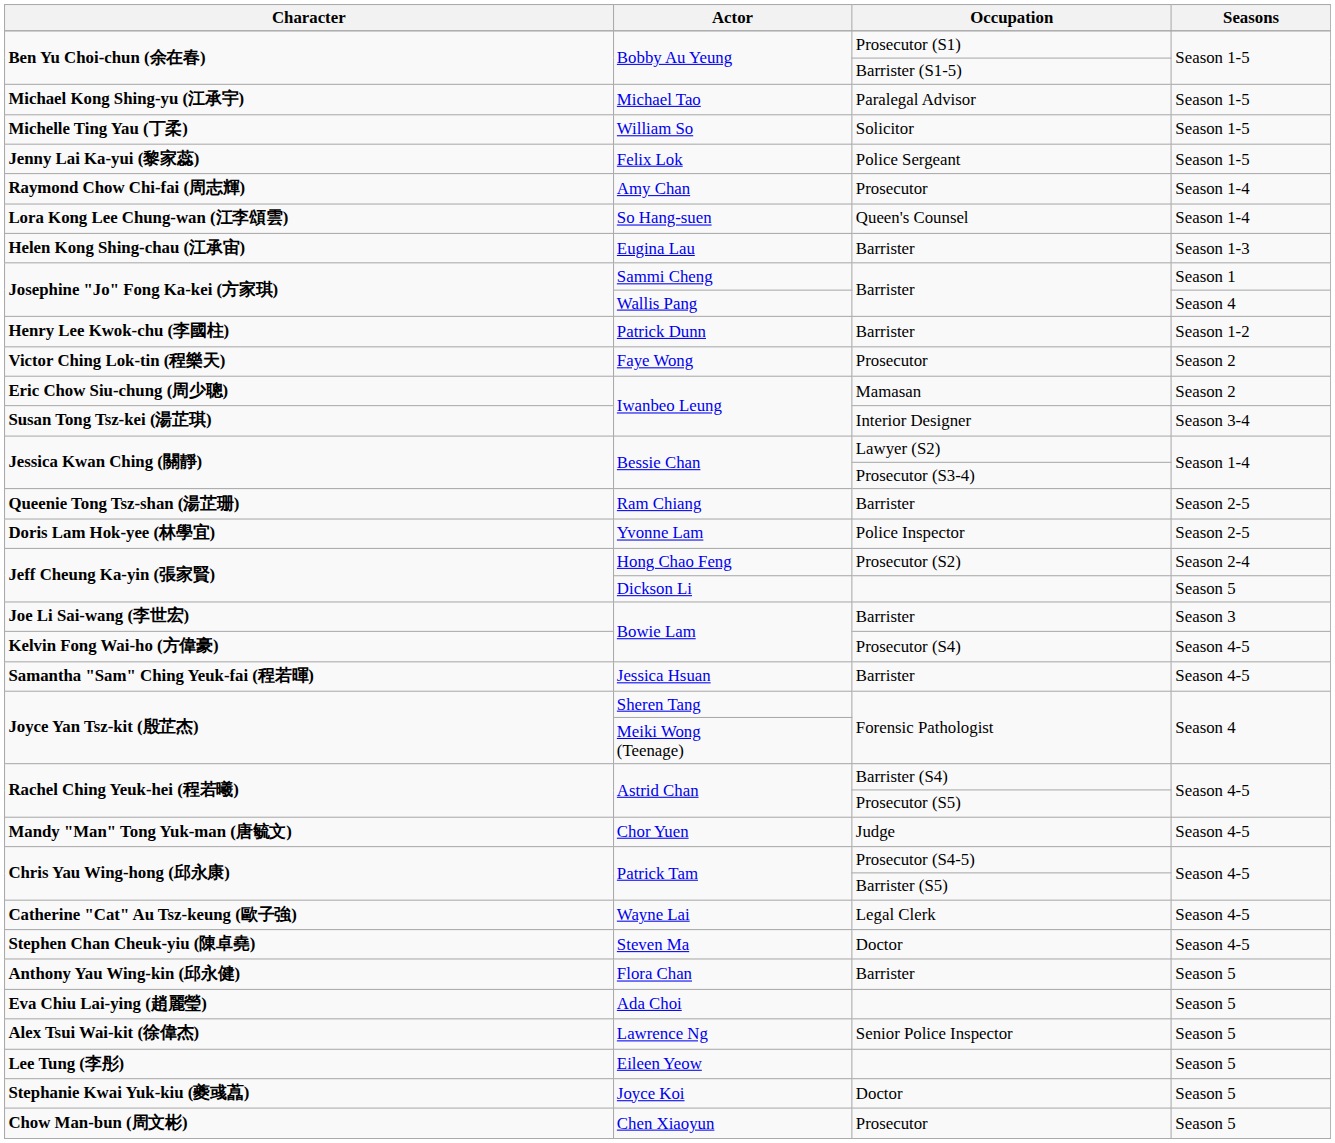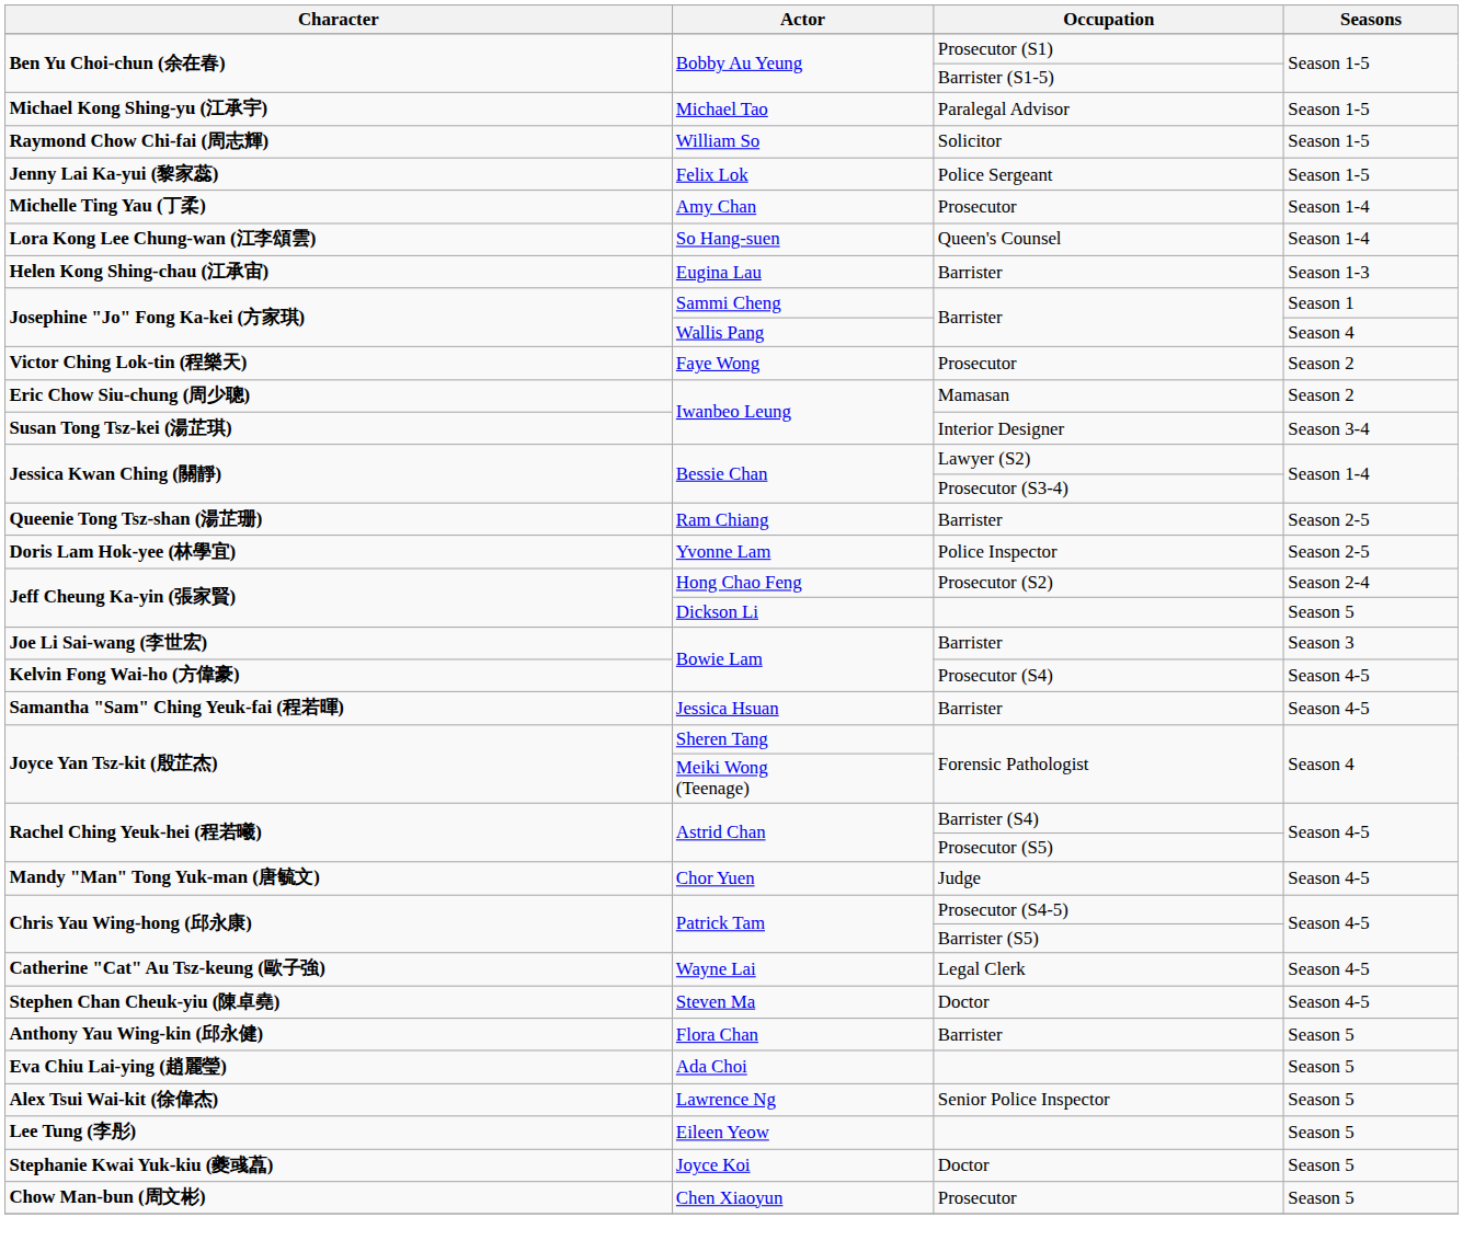William So | Character: Michelle Ting Yau (丁柔) -> Raymond Chow Chi-fai (周志輝)
Amy Chan | Character: Raymond Chow Chi-fai (周志輝) -> Michelle Ting Yau (丁柔)
- row: Henry Lee Kwok-chu (李國柱) | Patrick Dunn | Barrister | Season 1-2
